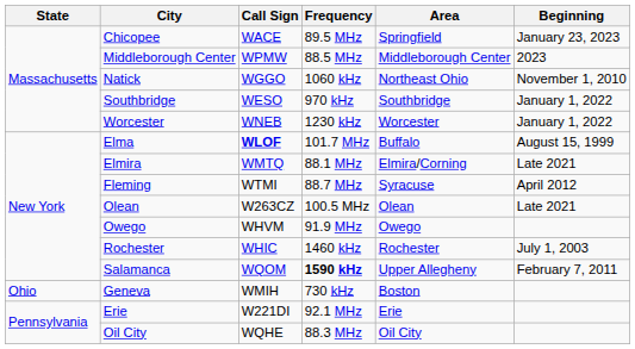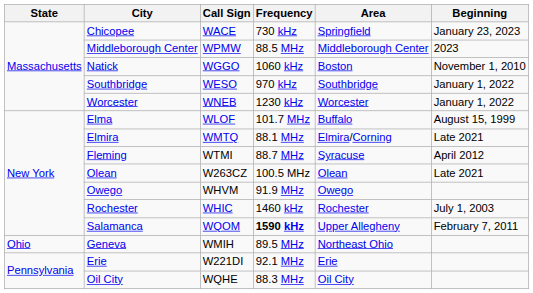Chicopee | Frequency: 89.5 MHz -> 730 kHz
Natick | Area: Northeast Ohio -> Boston
Elma | Call Sign: bold -> normal
Geneva | Frequency: 730 kHz -> 89.5 MHz
Geneva | Area: Boston -> Northeast Ohio
